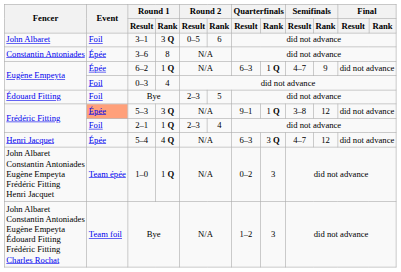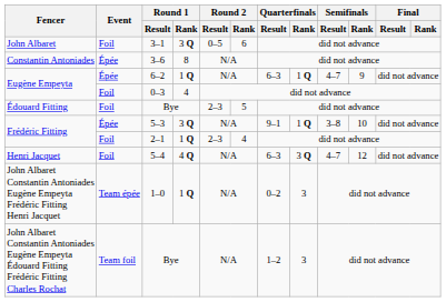5–3 | Event: lightsalmon background -> no background
5–3 | Semifinals / Rank: 12 -> 10
5–4 | Event: Épée -> Foil
